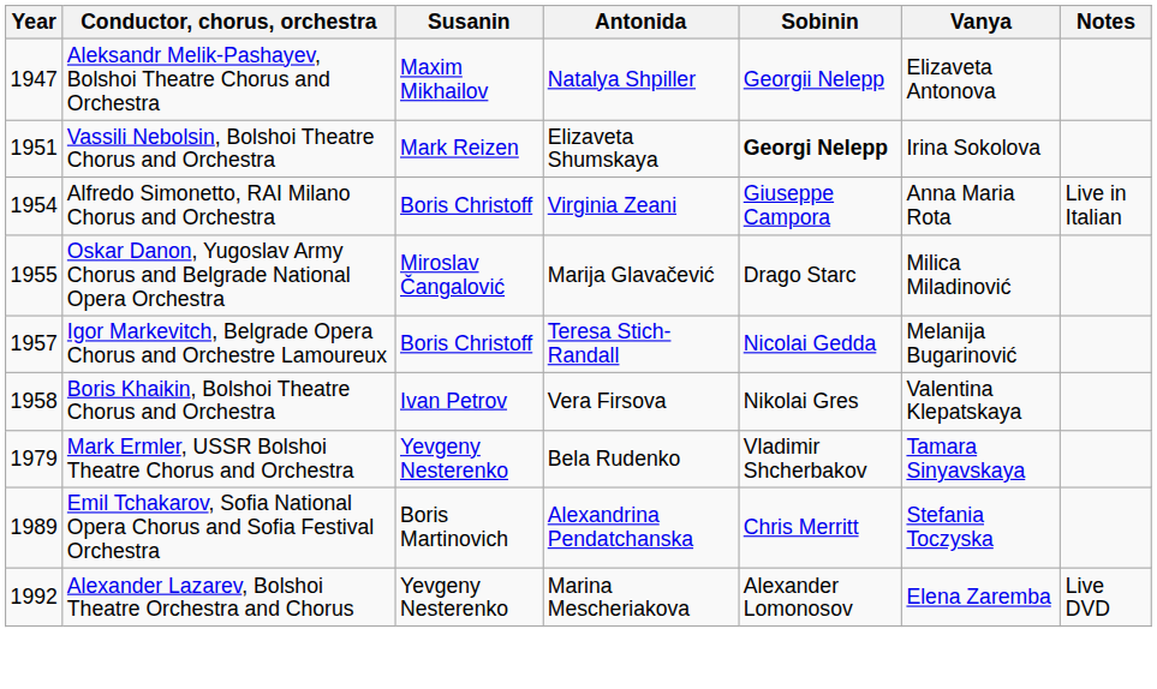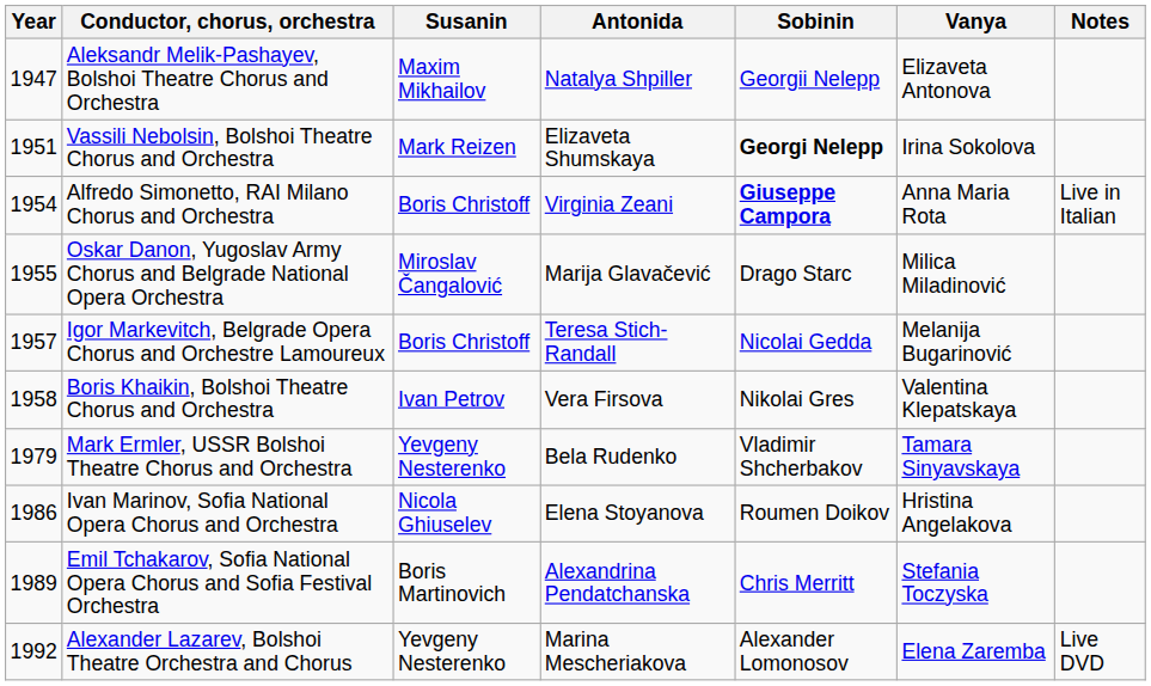Alfredo Simonetto, RAI Milano Chorus and Orchestra | Sobinin: normal -> bold
+ row: 1986 | Ivan Marinov, Sofia National Opera Chorus and Orchestra | Nicola Ghiuselev | Elena Stoyanova | Roumen Doikov | Hristina Angelakova
